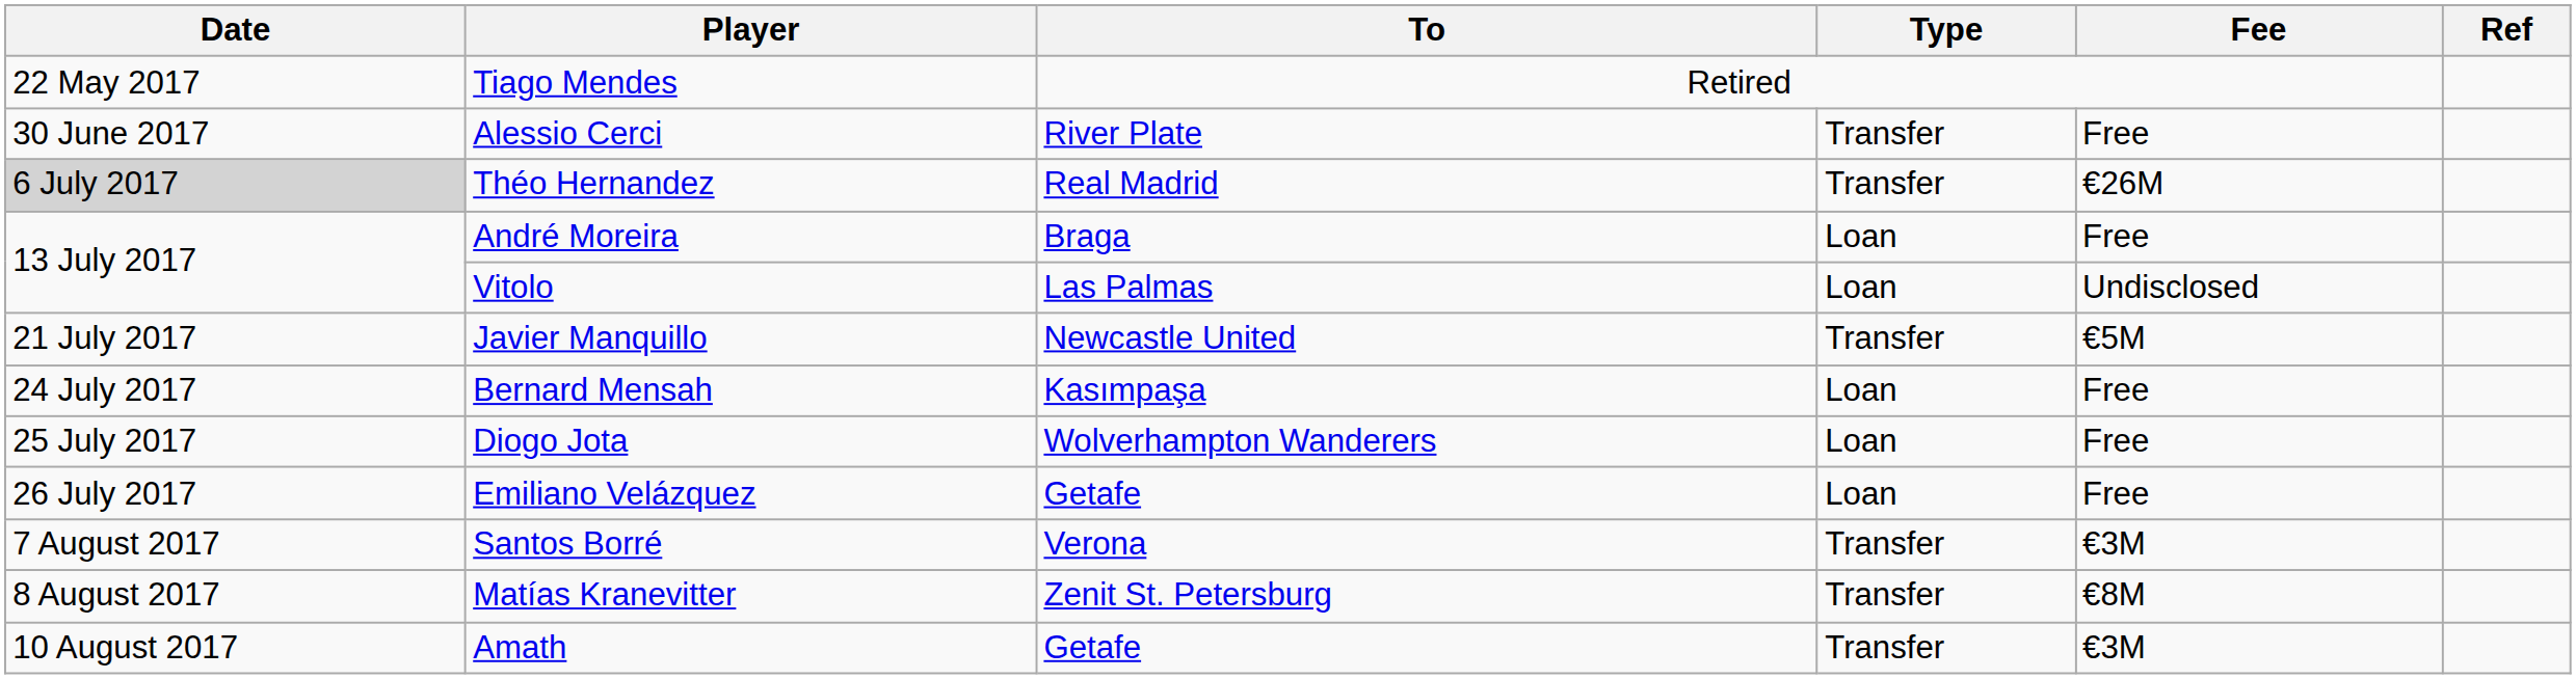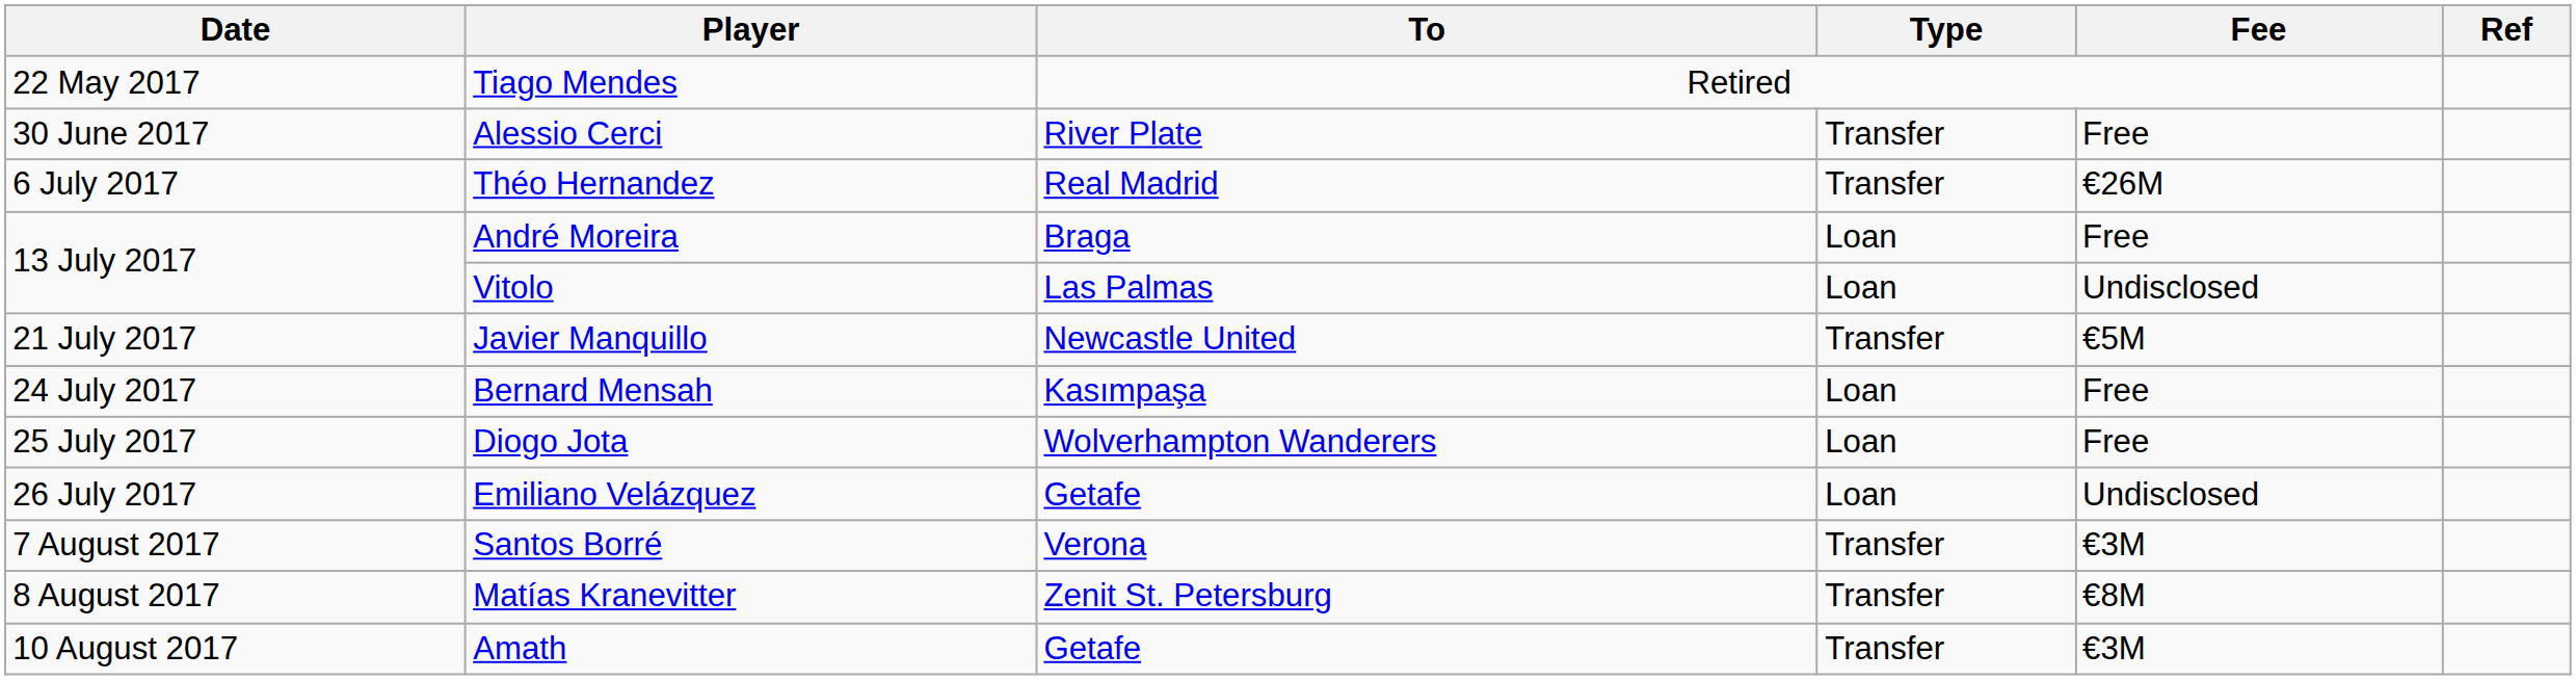Théo Hernandez | Date: lightgrey background -> no background
Emiliano Velázquez | Fee: Free -> Undisclosed
